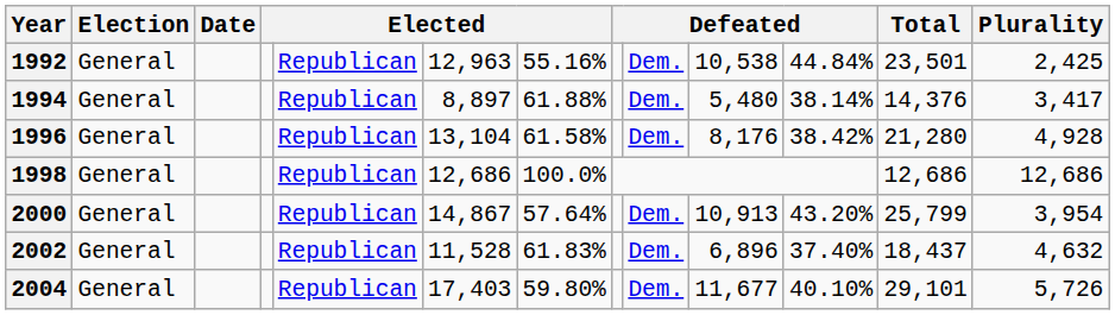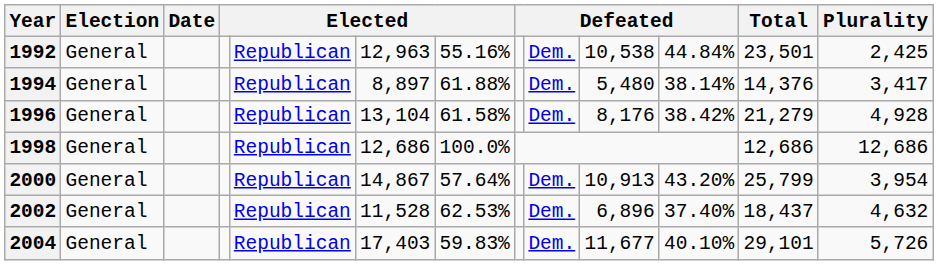1996 | Total: 21,280 -> 21,279
2002 | column 7: 61.83% -> 62.53%
2004 | column 7: 59.80% -> 59.83%
